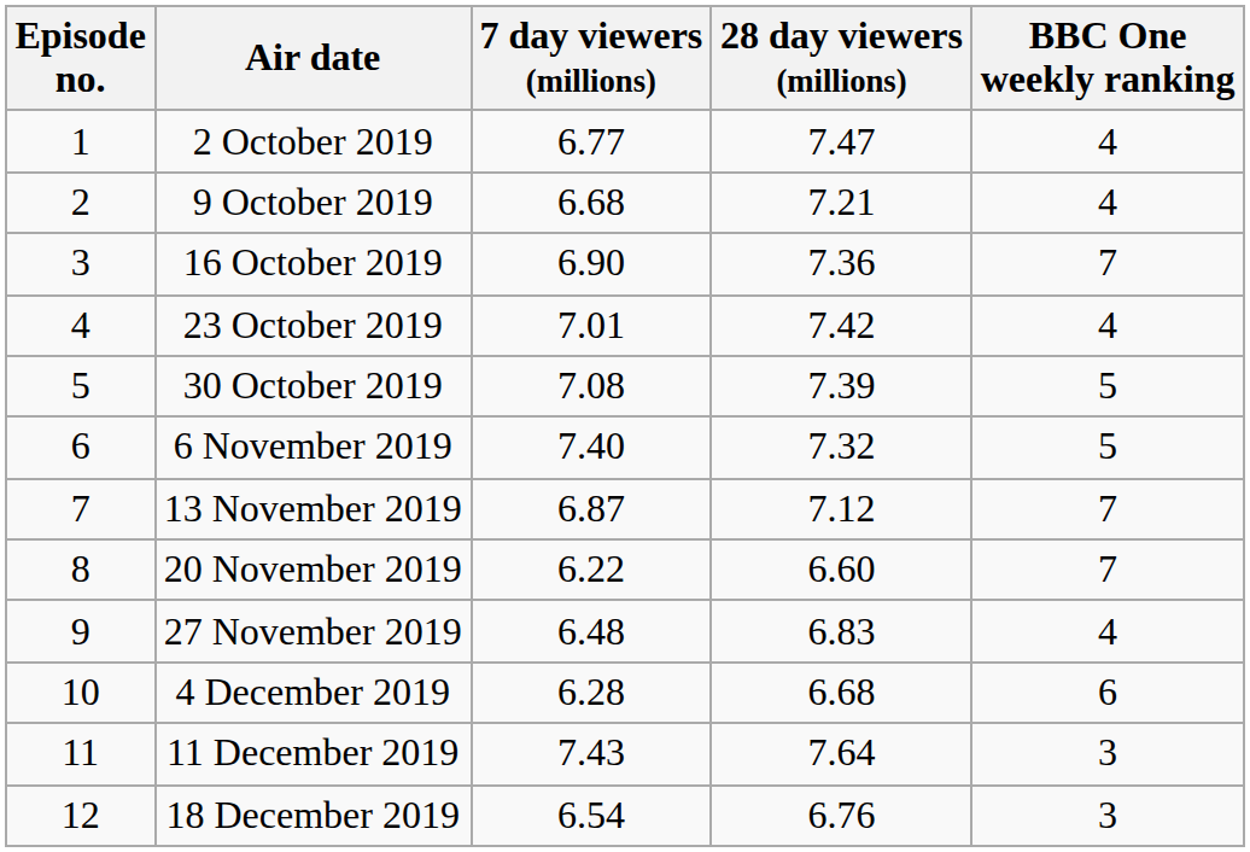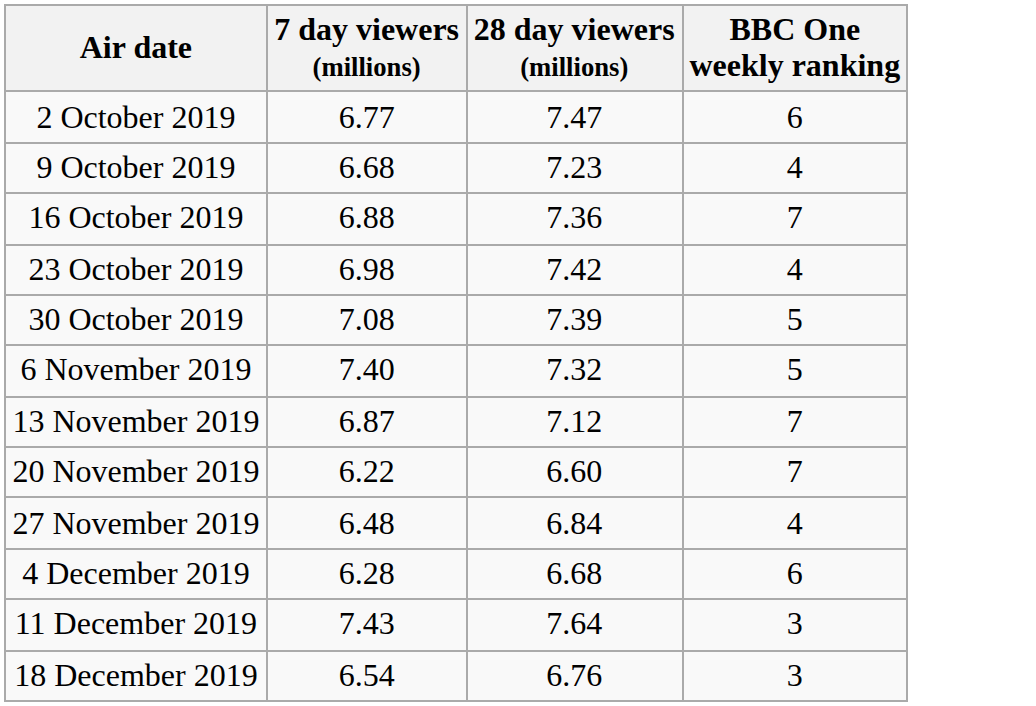- column: Episode no. | 1 | 2 | 3 | 4 | 5 | 6 | 7 | 8 | 9 | 10 | 11 | 12
2 October 2019 | BBC One weekly ranking: 4 -> 6
9 October 2019 | 28 day viewers (millions): 7.21 -> 7.23
16 October 2019 | 7 day viewers (millions): 6.90 -> 6.88
23 October 2019 | 7 day viewers (millions): 7.01 -> 6.98
27 November 2019 | 28 day viewers (millions): 6.83 -> 6.84
